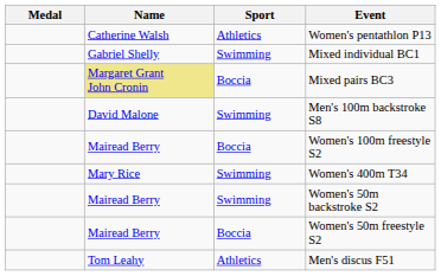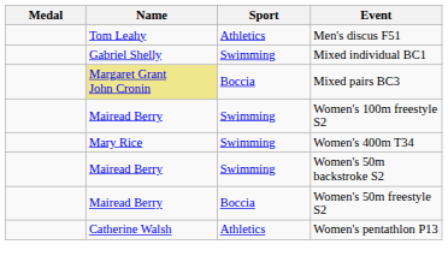rows swapped: Men's discus F51 <-> Women's pentathlon P13
- row: David Malone | Swimming | Men's 100m backstroke S8
Women's 100m freestyle S2 | Sport: Boccia -> Swimming
